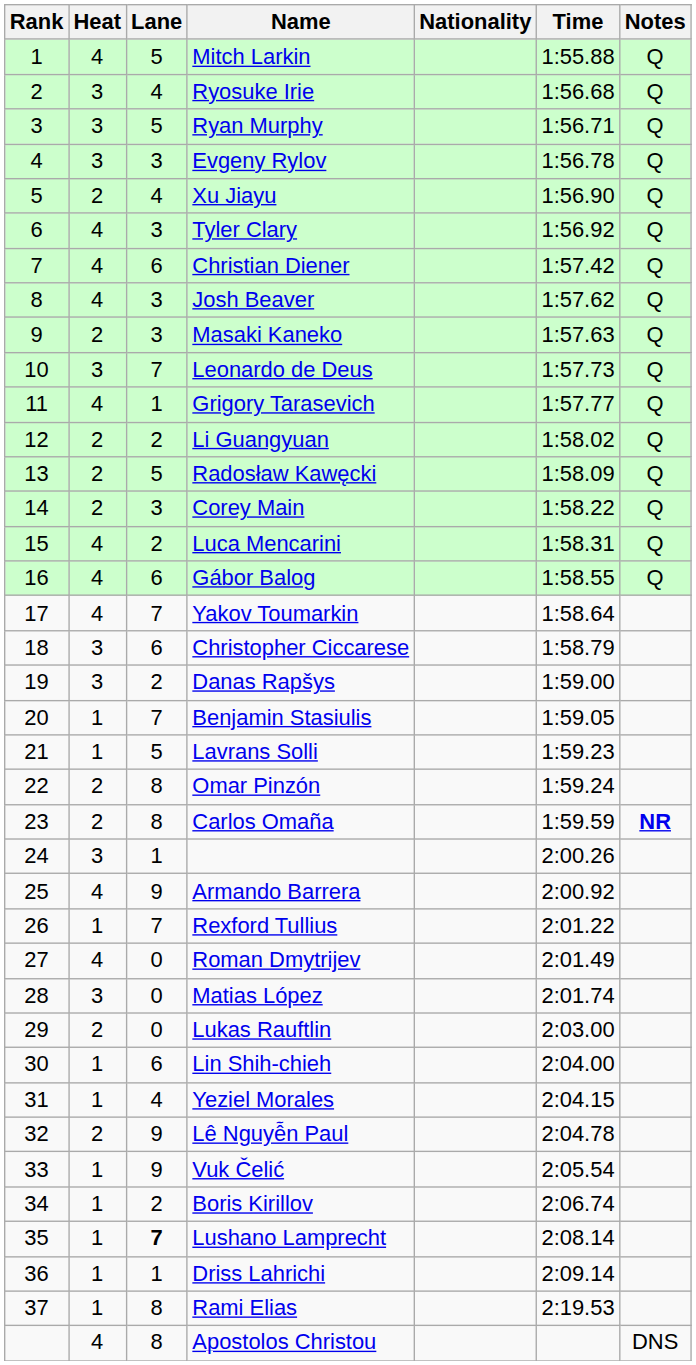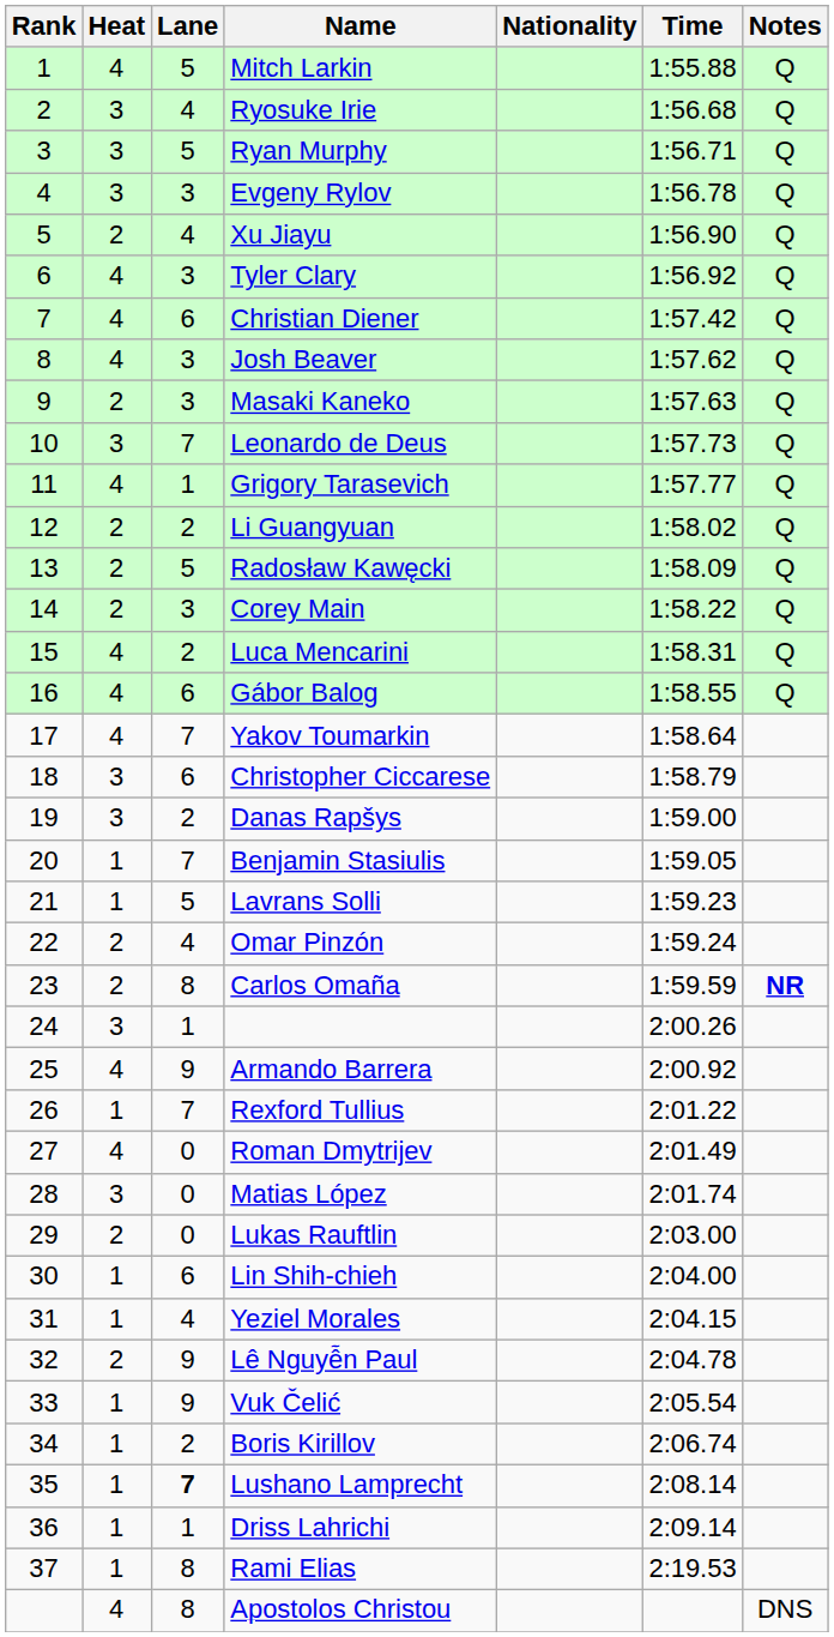Omar Pinzón | Lane: 8 -> 4
